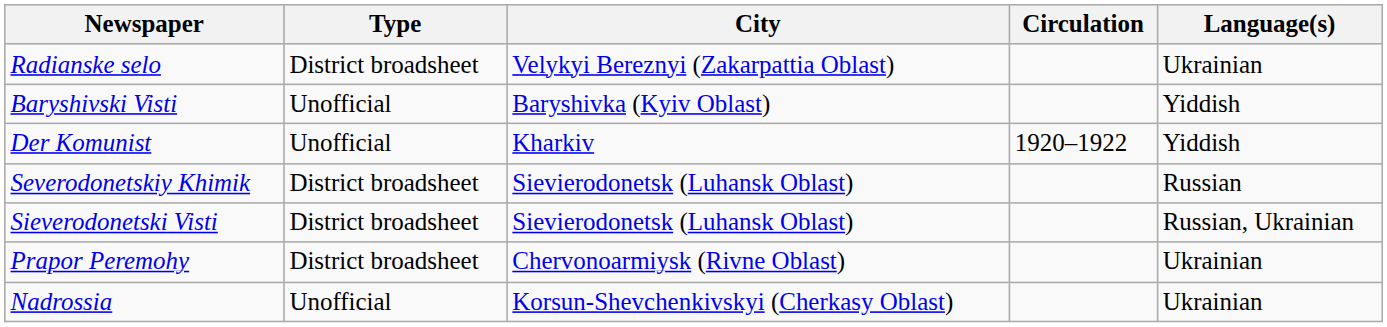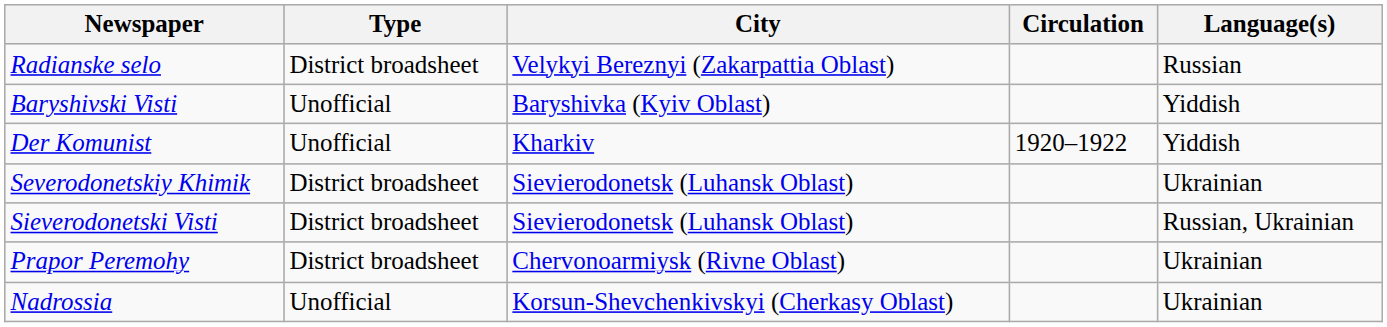Radianske selo | Language(s): Ukrainian -> Russian
Severodonetskiy Khimik | Language(s): Russian -> Ukrainian
